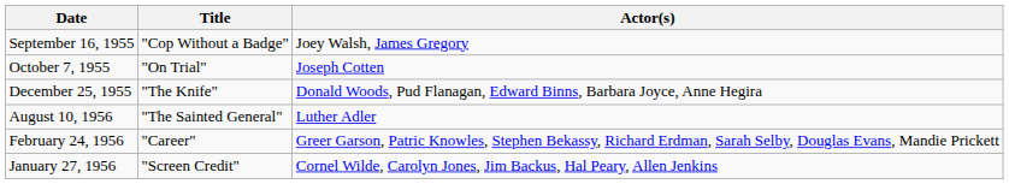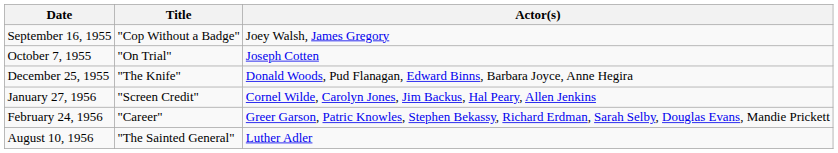rows swapped: January 27, 1956 <-> August 10, 1956
